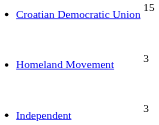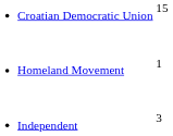Homeland Movement | column 2: 3 -> 1
